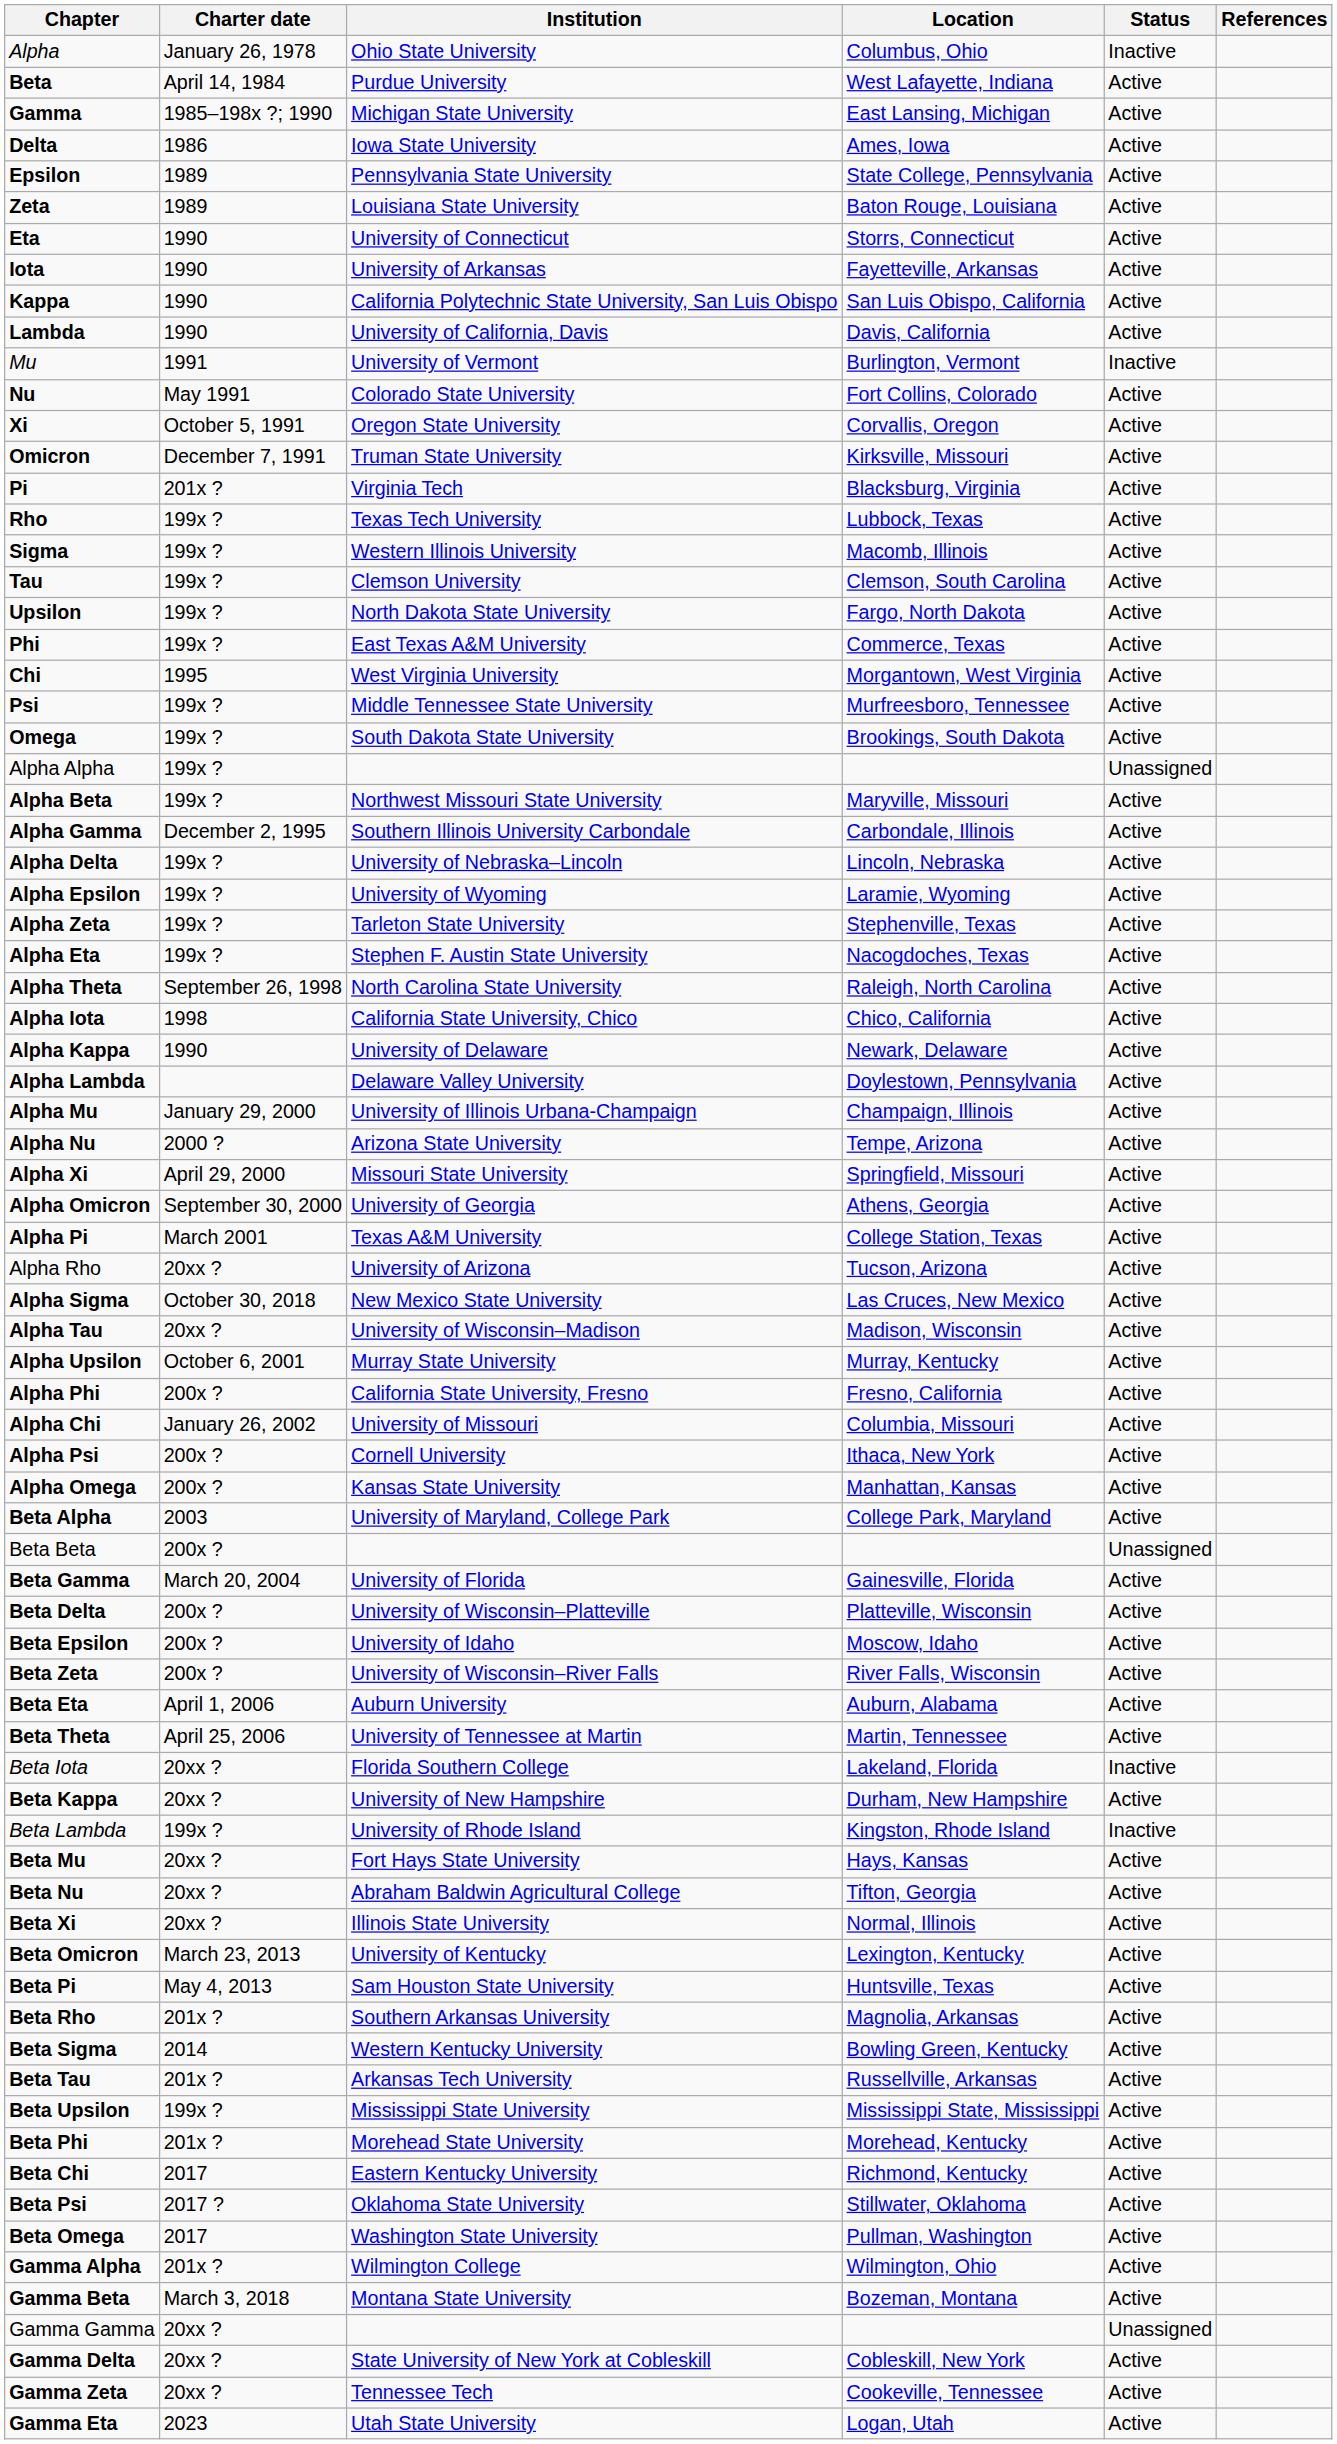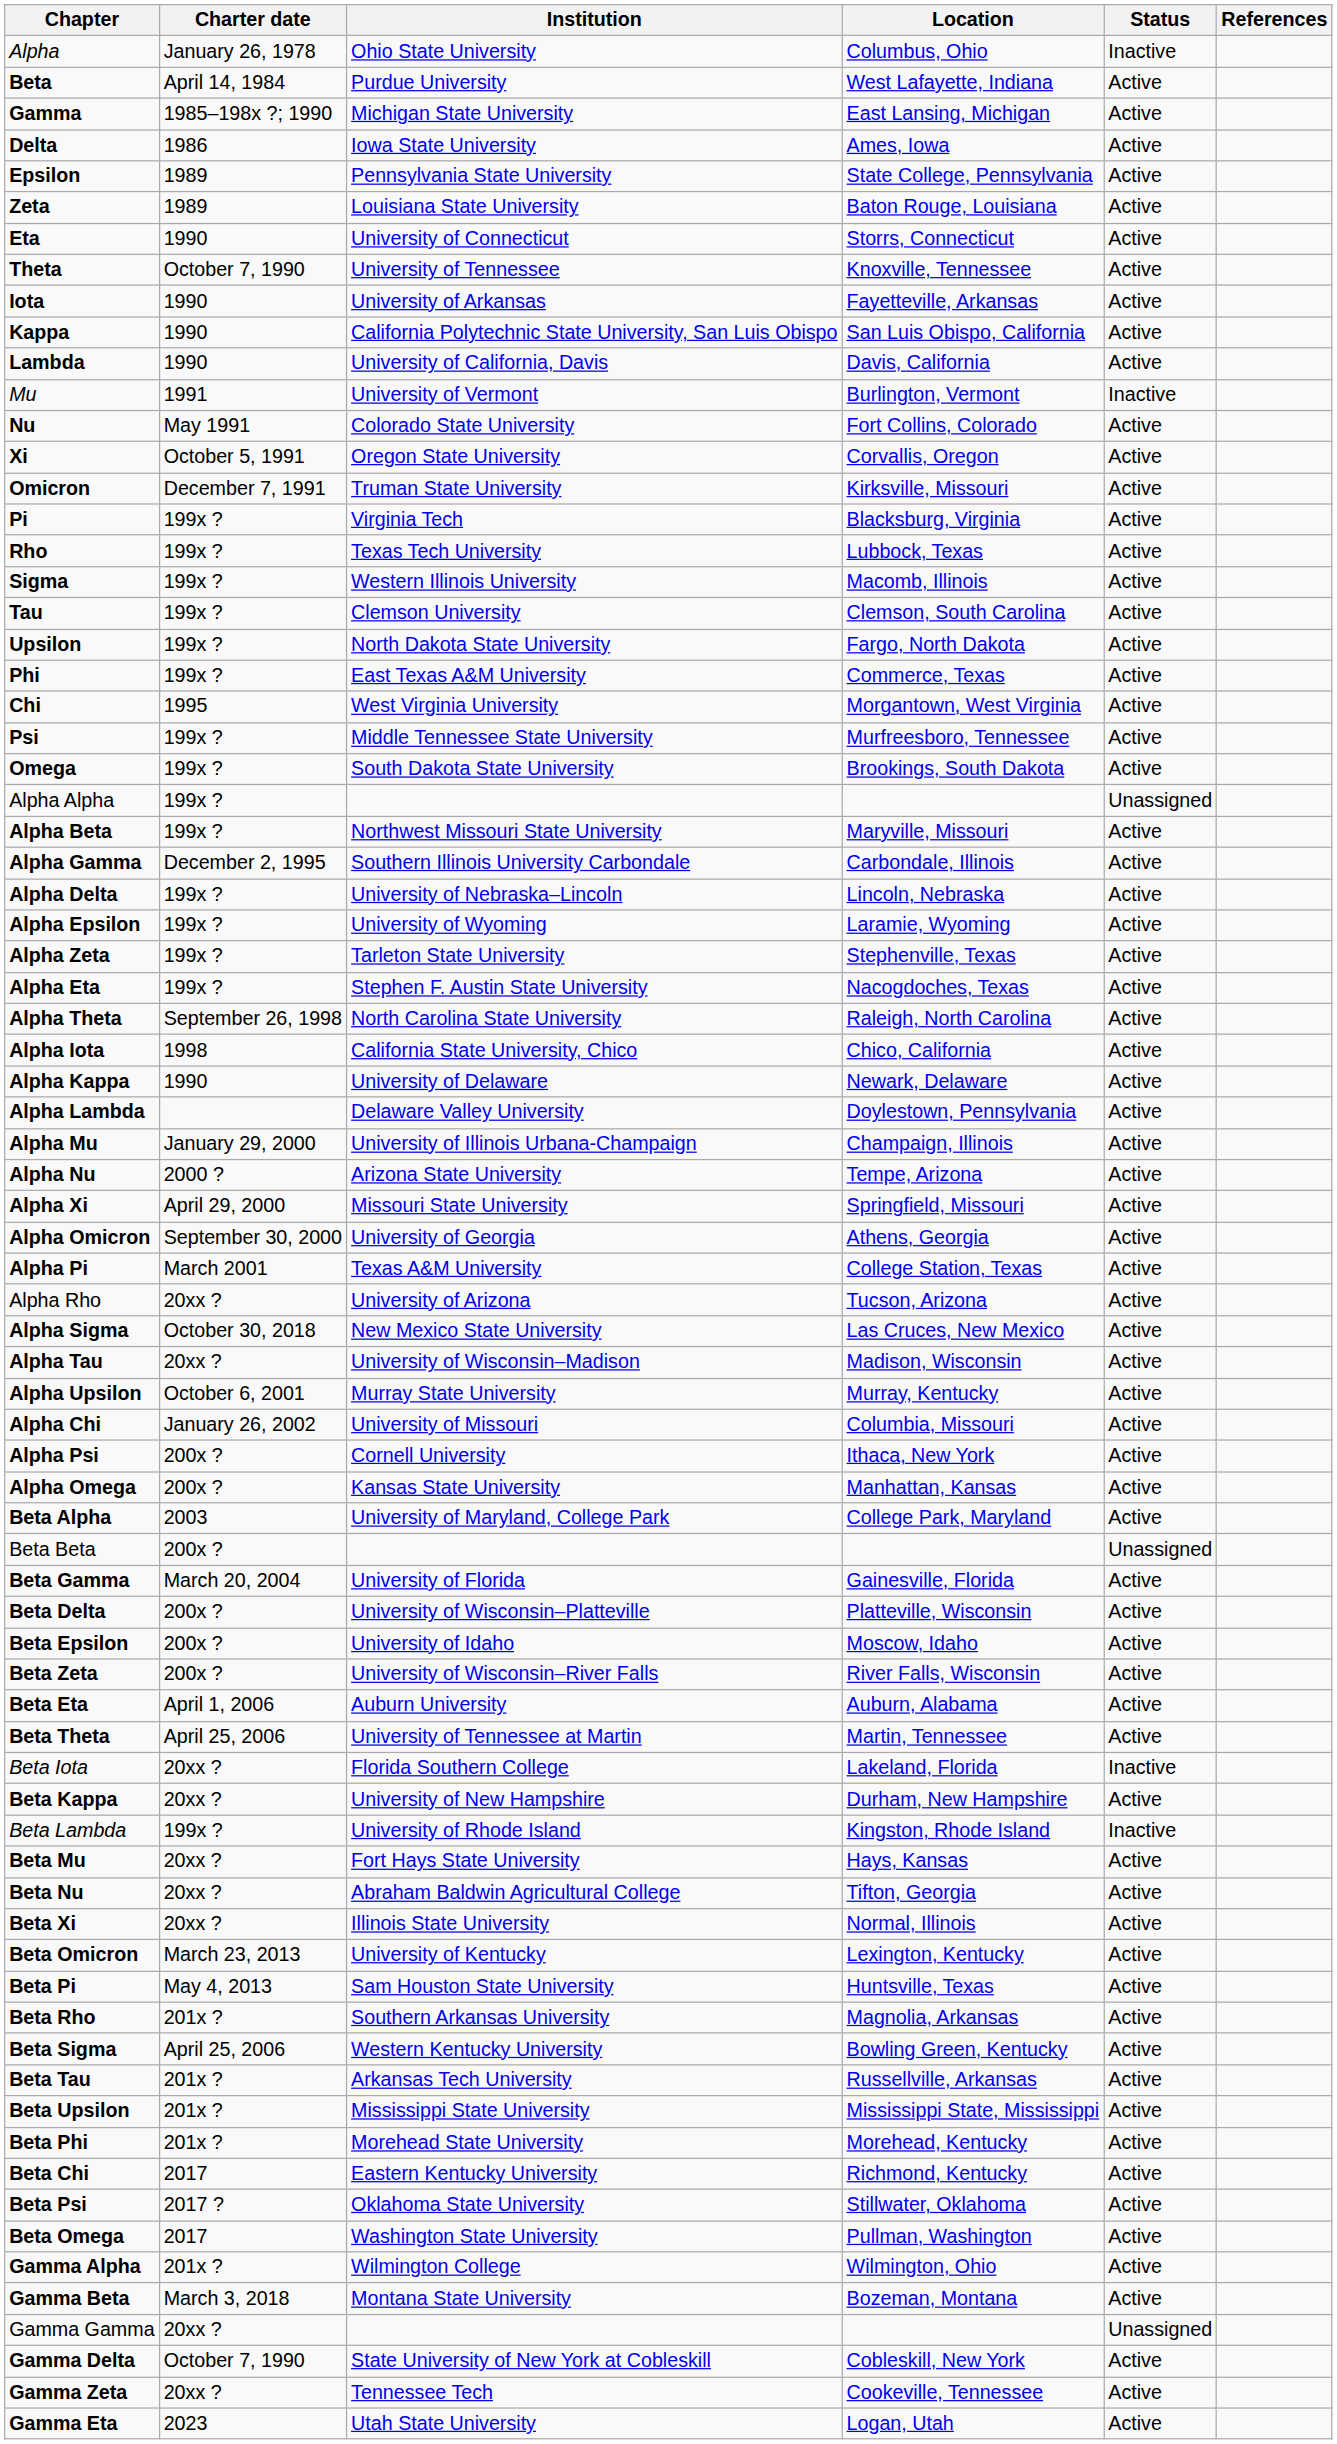+ row: Theta | October 7, 1990 | University of Tennessee | Knoxville, Tennessee | Active
Pi | Charter date: 201x ? -> 199x ?
- row: Alpha Phi | 200x ? | California State University, Fresno | Fresno, California | Active
Beta Sigma | Charter date: 2014 -> April 25, 2006
Beta Upsilon | Charter date: 199x ? -> 201x ?
Gamma Delta | Charter date: 20xx ? -> October 7, 1990
